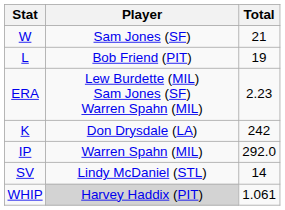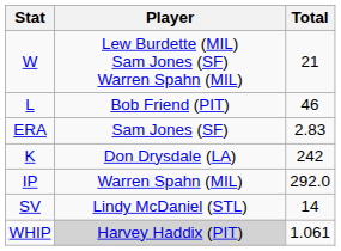W | Player: Sam Jones (SF) -> Lew Burdette (MIL) Sam Jones (SF) Warren Spahn (MIL)
L | Total: 19 -> 46
ERA | Player: Lew Burdette (MIL) Sam Jones (SF) Warren Spahn (MIL) -> Sam Jones (SF)
ERA | Total: 2.23 -> 2.83
